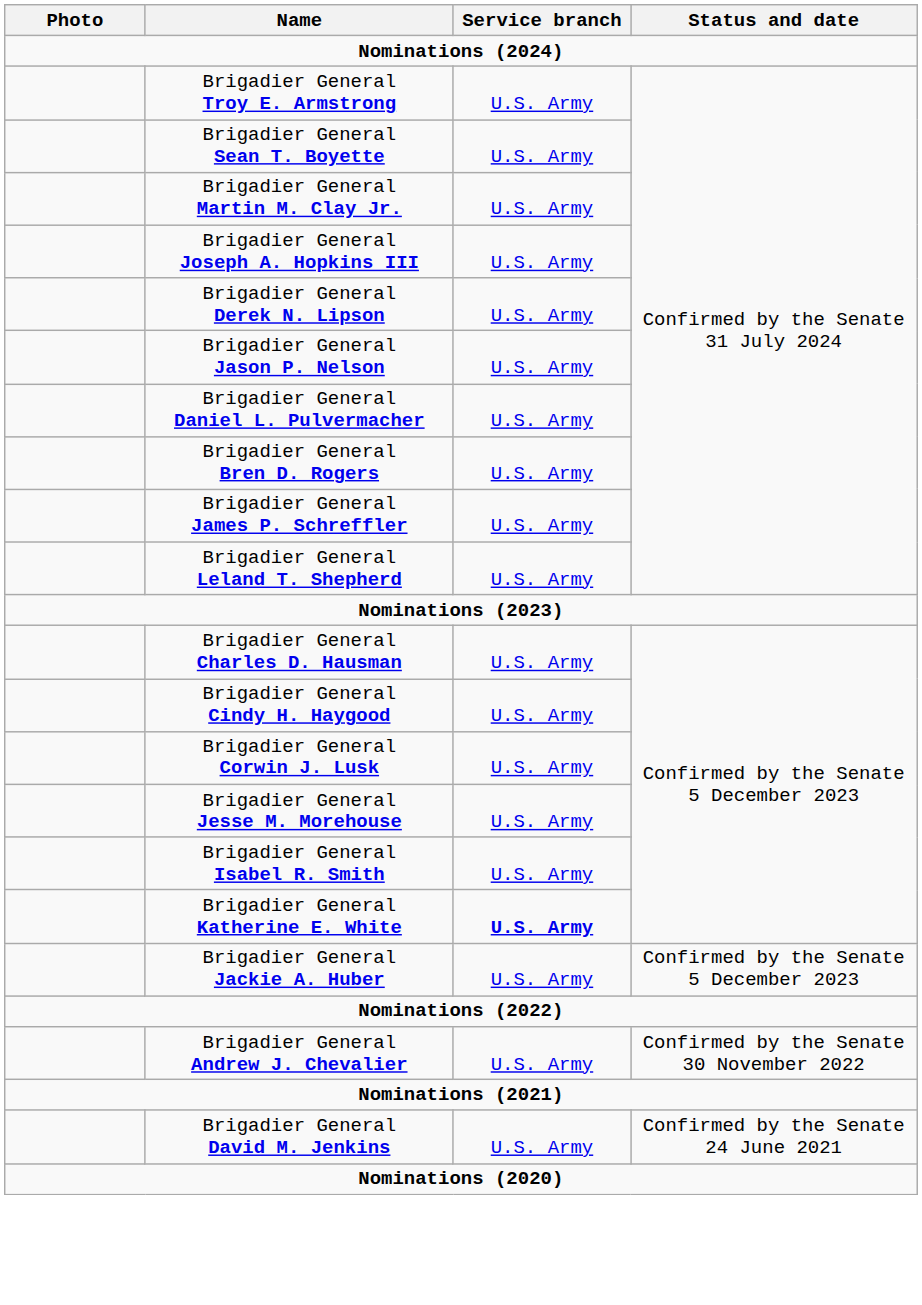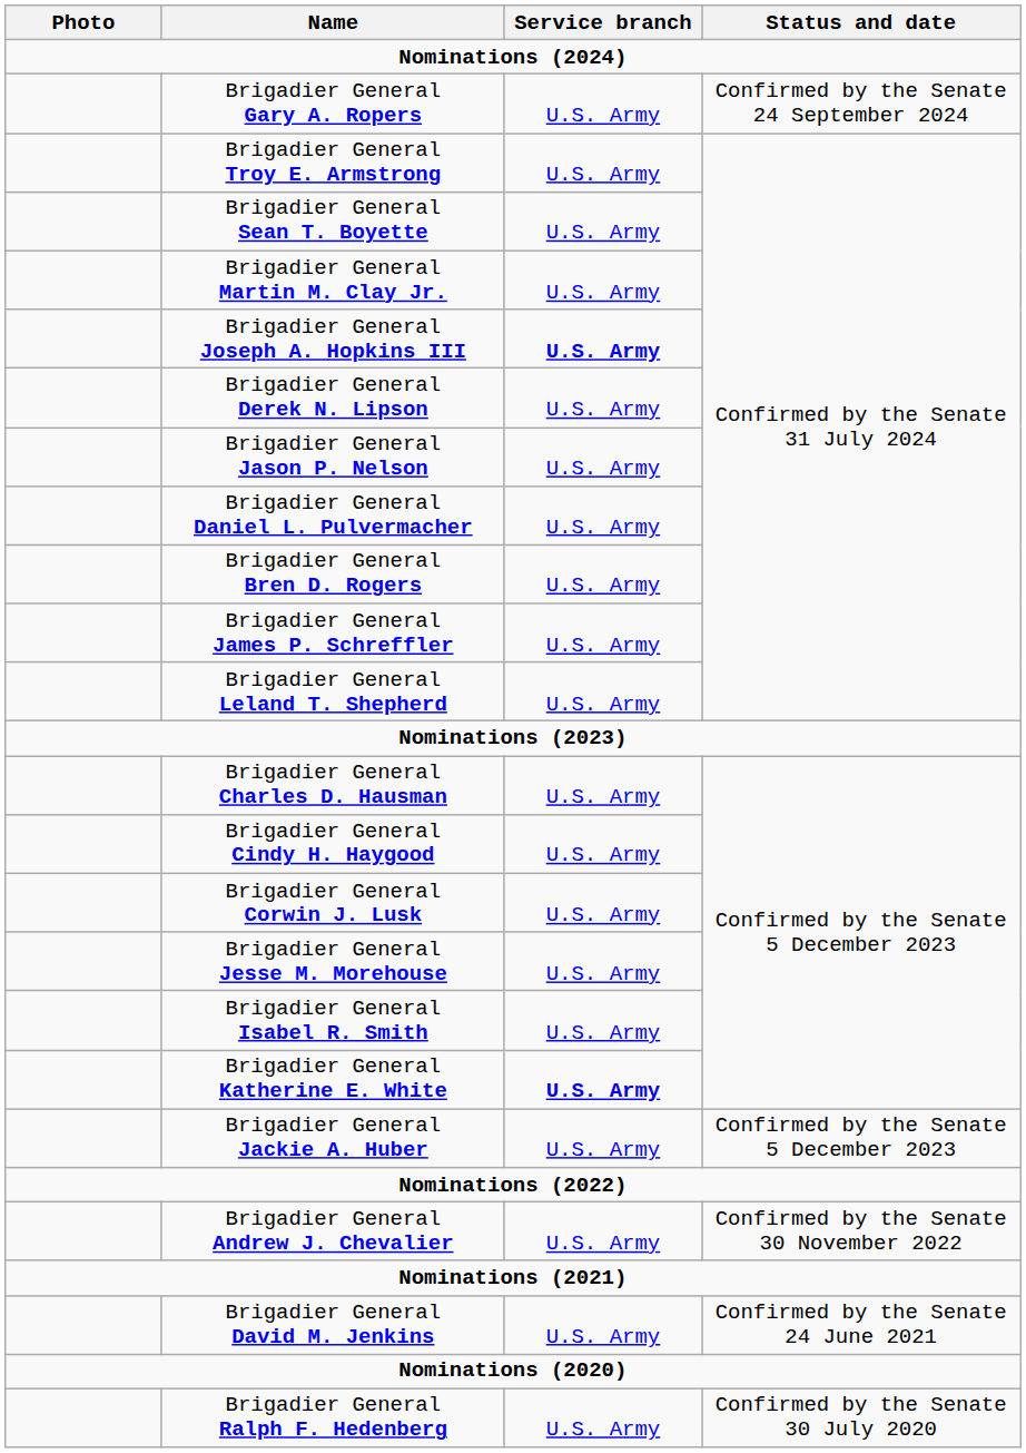+ row: Brigadier General Gary A. Ropers | U.S. Army | Confirmed by the Senate 24 September 2024
Brigadier General Joseph A. Hopkins III | Service branch: normal -> bold
+ row: Brigadier General Ralph F. Hedenberg | U.S. Army | Confirmed by the Senate 30 July 2020
